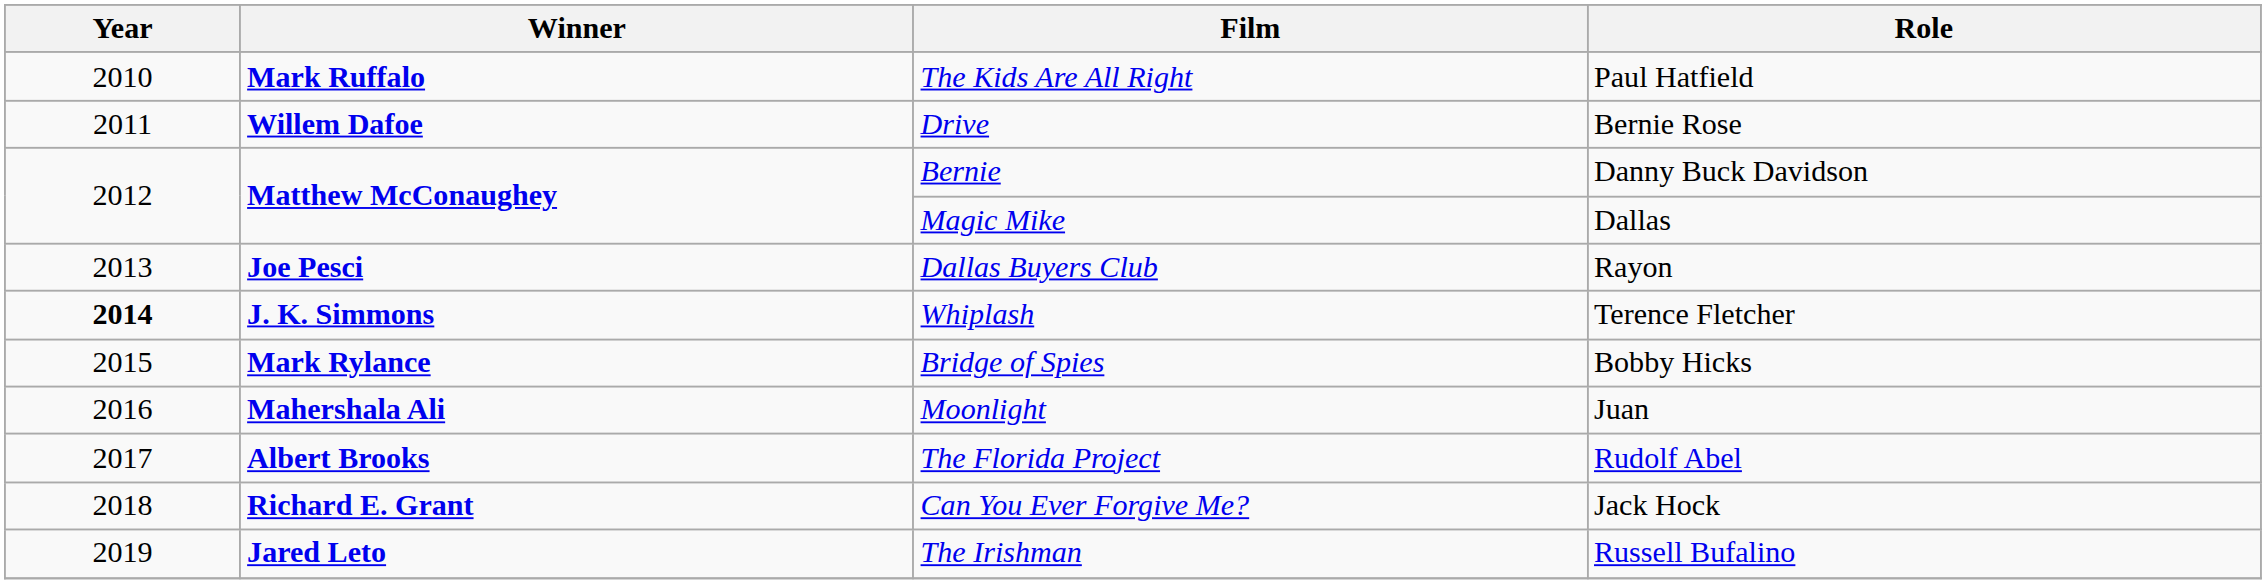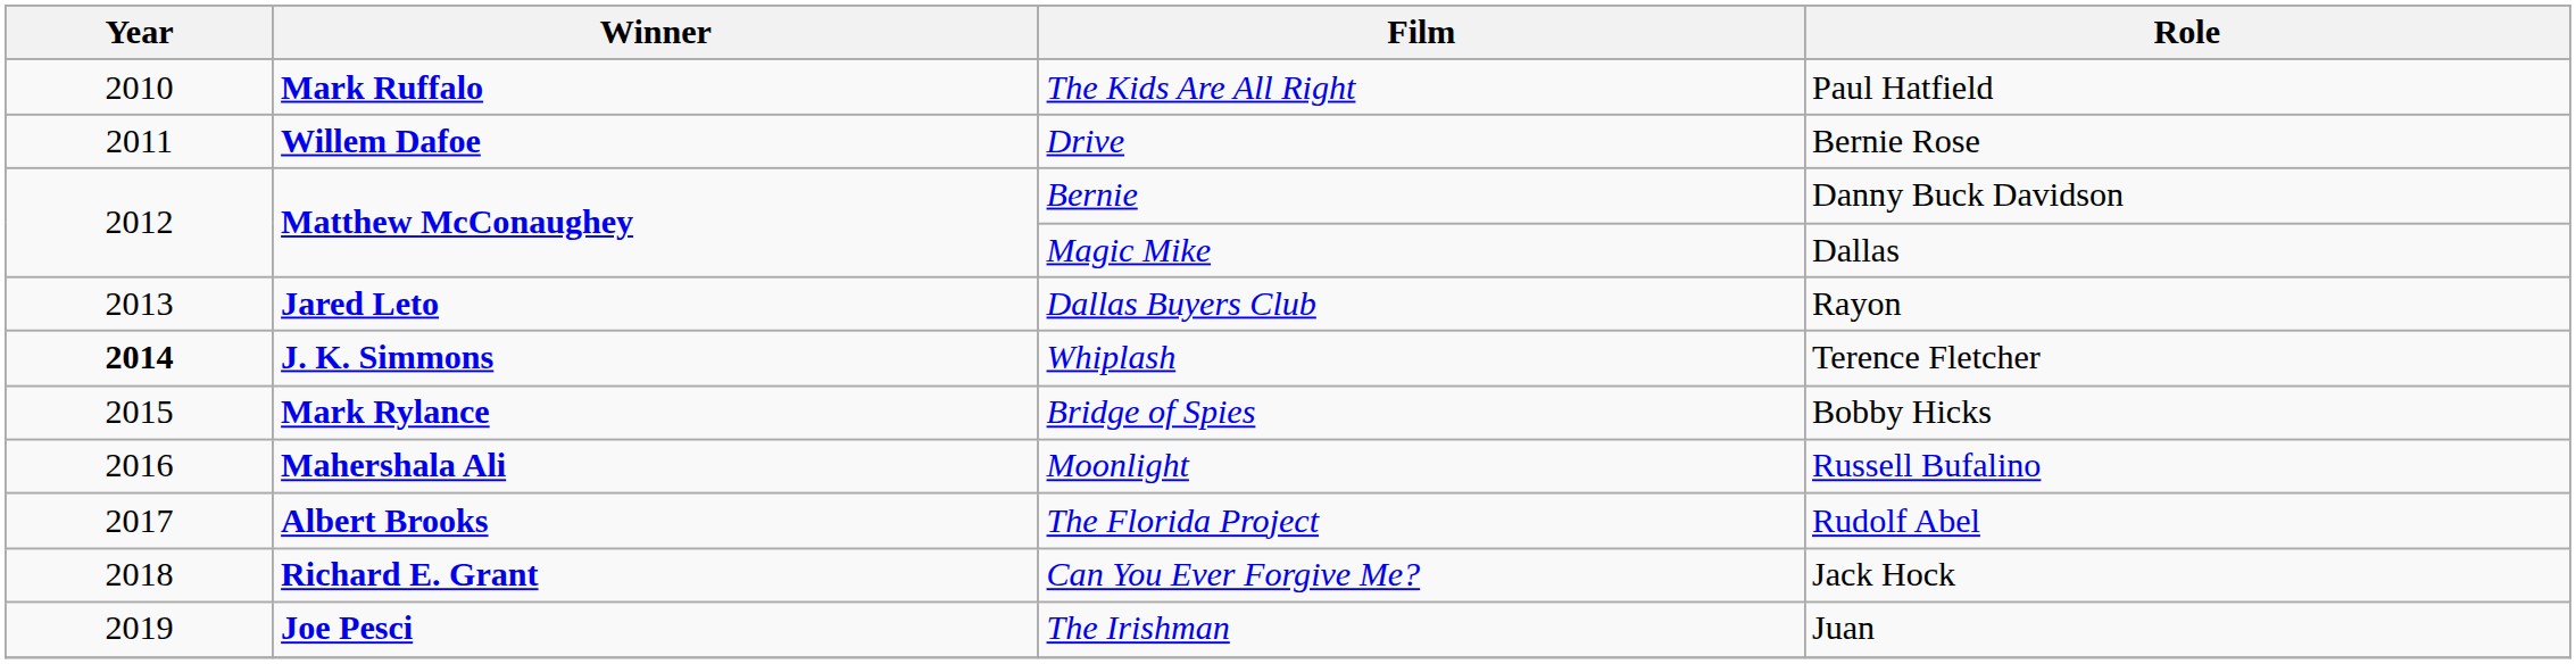Dallas Buyers Club | Winner: Joe Pesci -> Jared Leto
Moonlight | Role: Juan -> Russell Bufalino
The Irishman | Winner: Jared Leto -> Joe Pesci
The Irishman | Role: Russell Bufalino -> Juan
